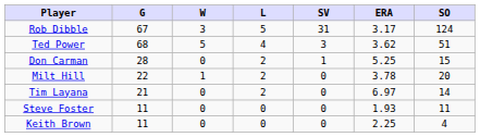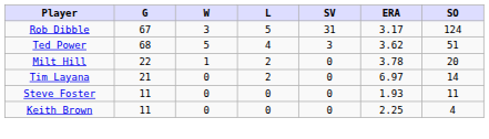- row: Don Carman | 28 | 0 | 2 | 1 | 5.25 | 15
